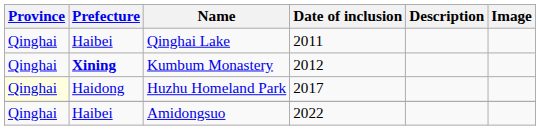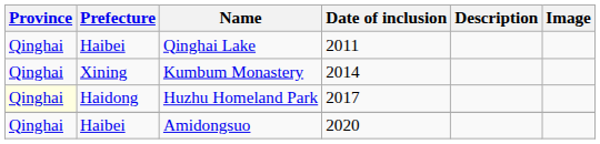Kumbum Monastery | Prefecture: bold -> normal
Kumbum Monastery | Date of inclusion: 2012 -> 2014
Amidongsuo | Date of inclusion: 2022 -> 2020
